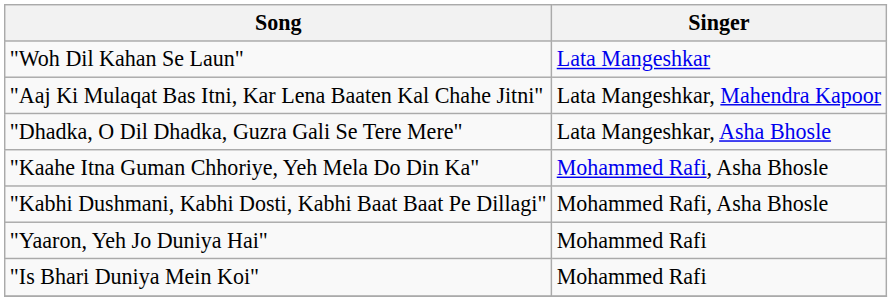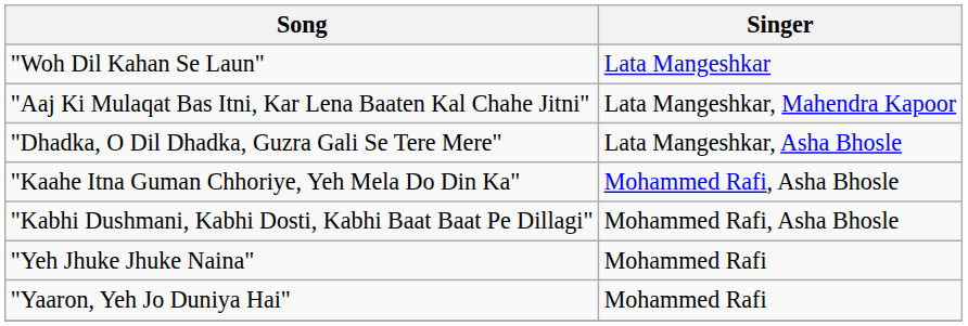+ row: "Yeh Jhuke Jhuke Naina" | Mohammed Rafi
- row: "Is Bhari Duniya Mein Koi" | Mohammed Rafi
